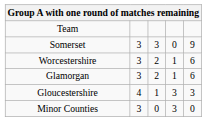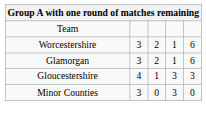- row: Somerset | 3 | 3 | 0 | 9
